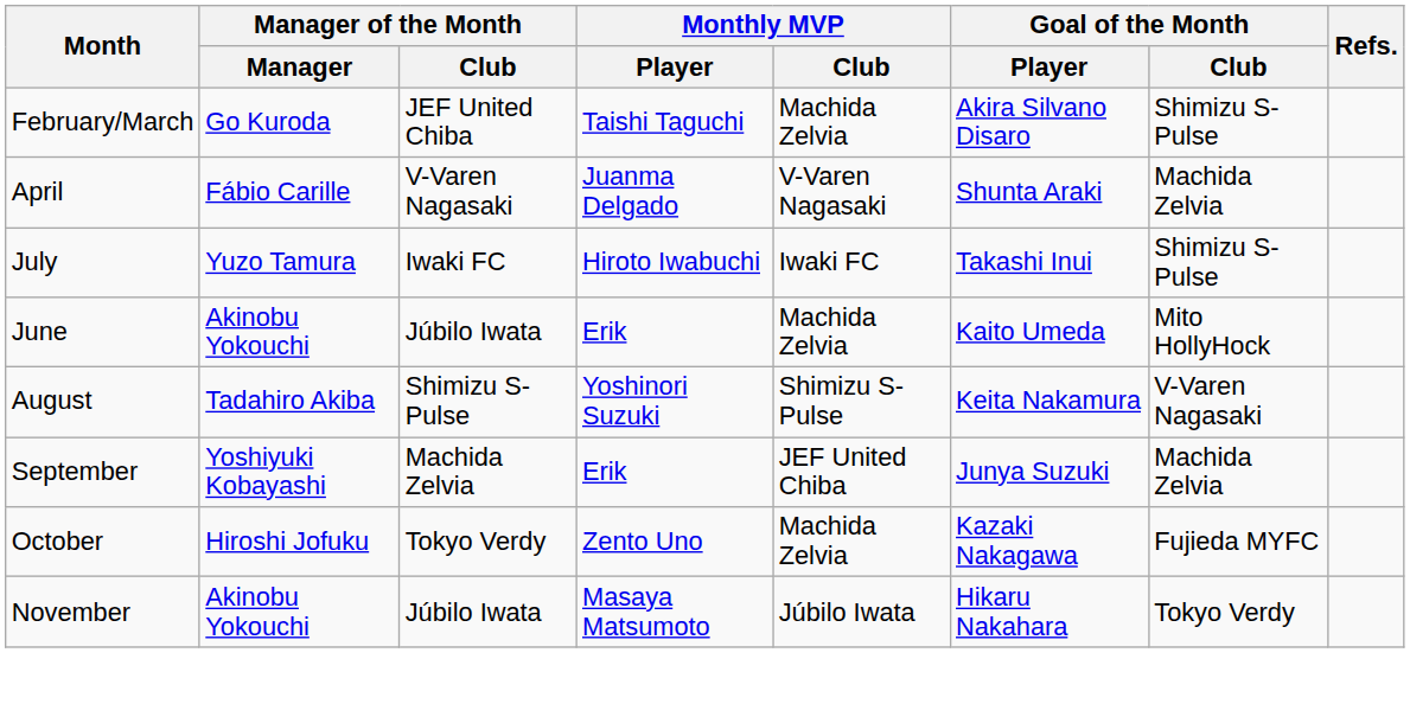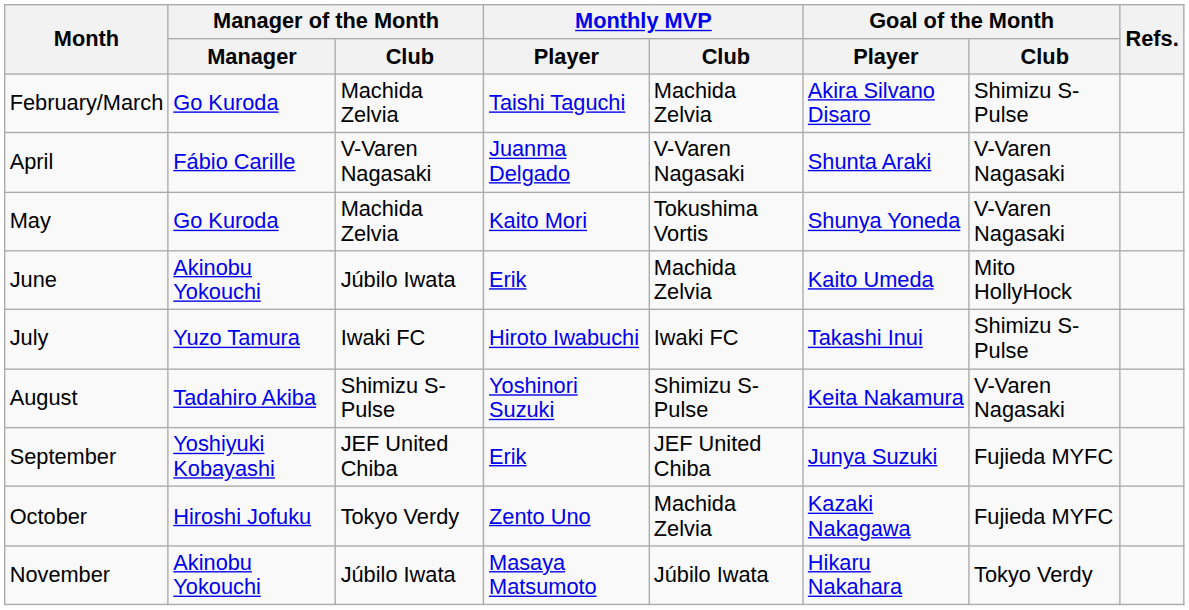February/March | Manager of the Month / Club: JEF United Chiba -> Machida Zelvia
April | Goal of the Month / Club: Machida Zelvia -> V-Varen Nagasaki
+ row: May | Go Kuroda | Machida Zelvia | Kaito Mori | Tokushima Vortis | Shunya Yoneda | V-Varen Nagasaki
rows swapped: June <-> July
September | Manager of the Month / Club: Machida Zelvia -> JEF United Chiba
September | Goal of the Month / Club: Machida Zelvia -> Fujieda MYFC
